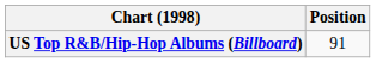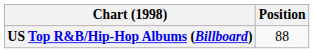US Top R&B/Hip-Hop Albums (Billboard) | Position: 91 -> 88
